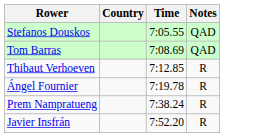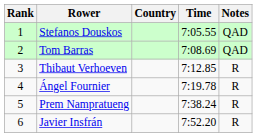+ column: Rank | 1 | 2 | 3 | 4 | 5 | 6
